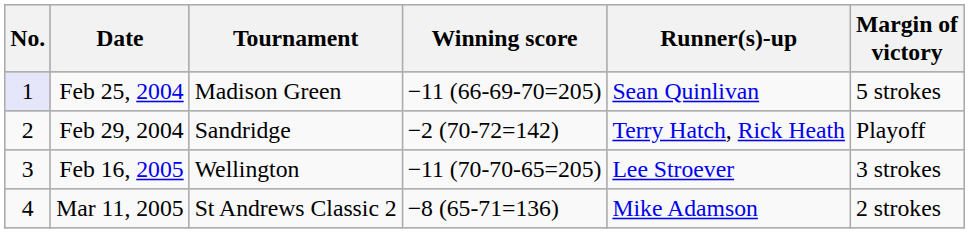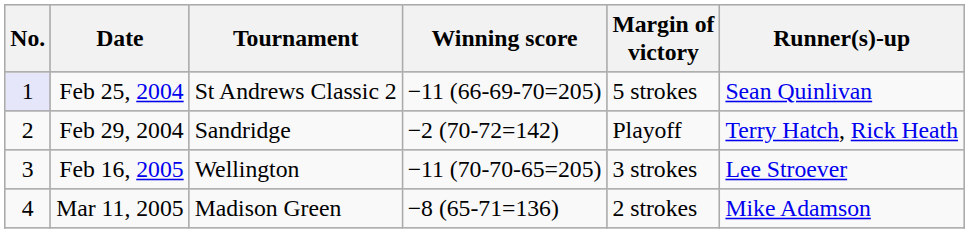columns swapped: Margin of victory <-> Runner(s)-up
Feb 25, 2004 | Tournament: Madison Green -> St Andrews Classic 2
Mar 11, 2005 | Tournament: St Andrews Classic 2 -> Madison Green
